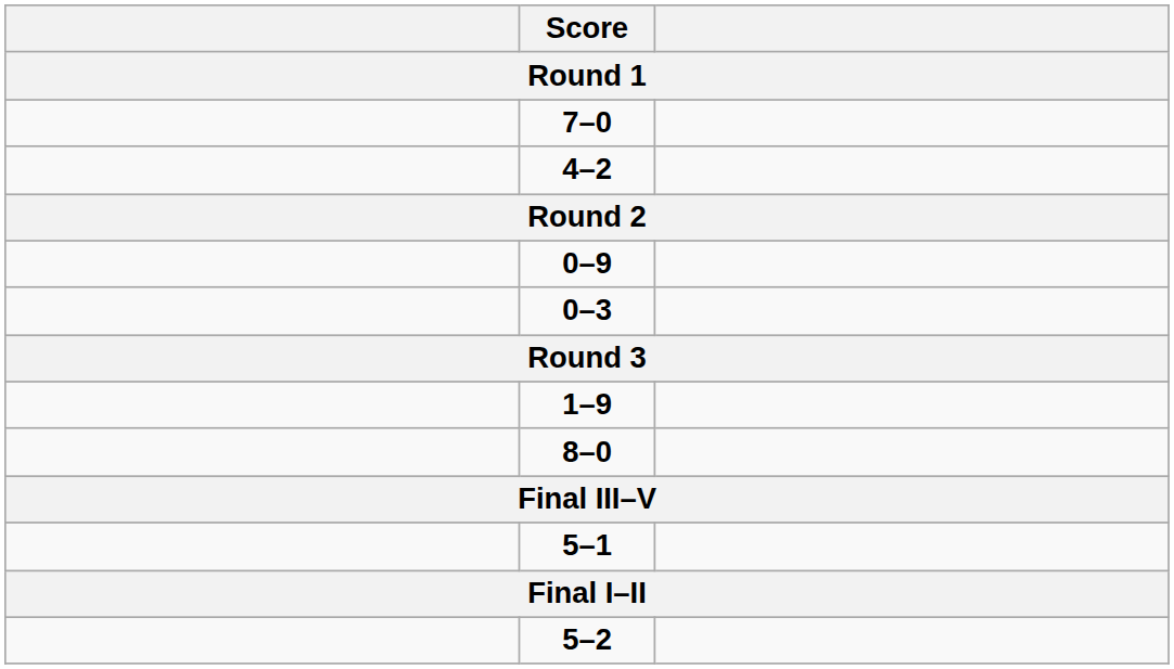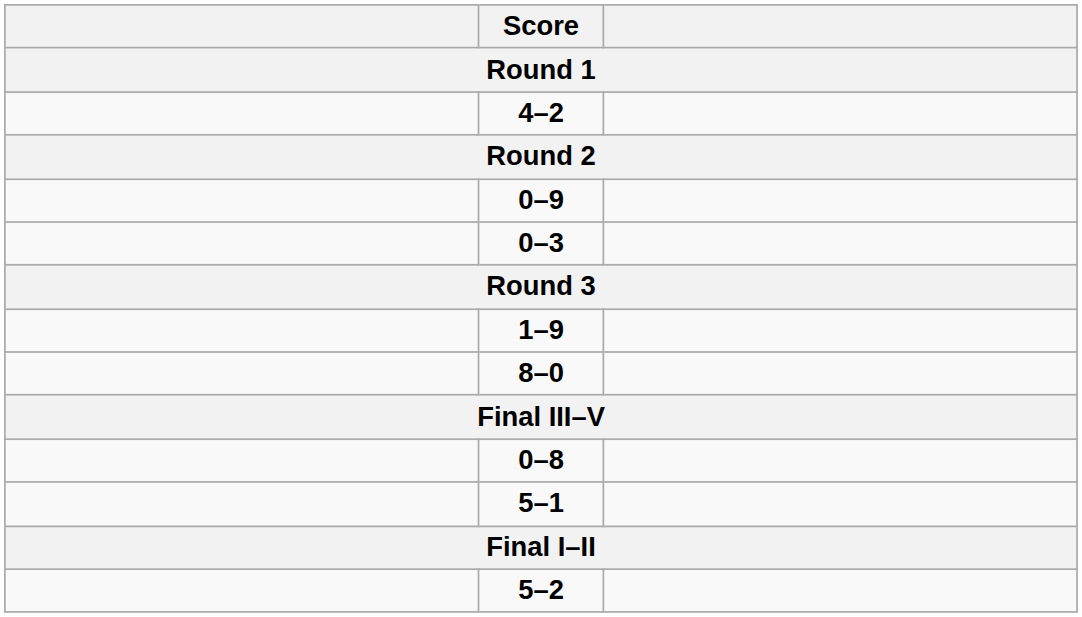- row: 7–0
+ row: 0–8
